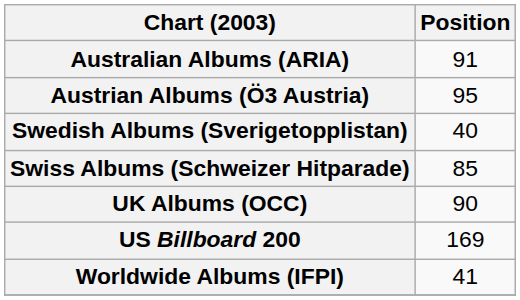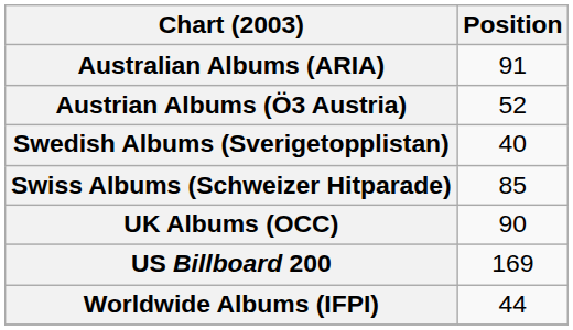Austrian Albums (Ö3 Austria) | Position: 95 -> 52
Worldwide Albums (IFPI) | Position: 41 -> 44
